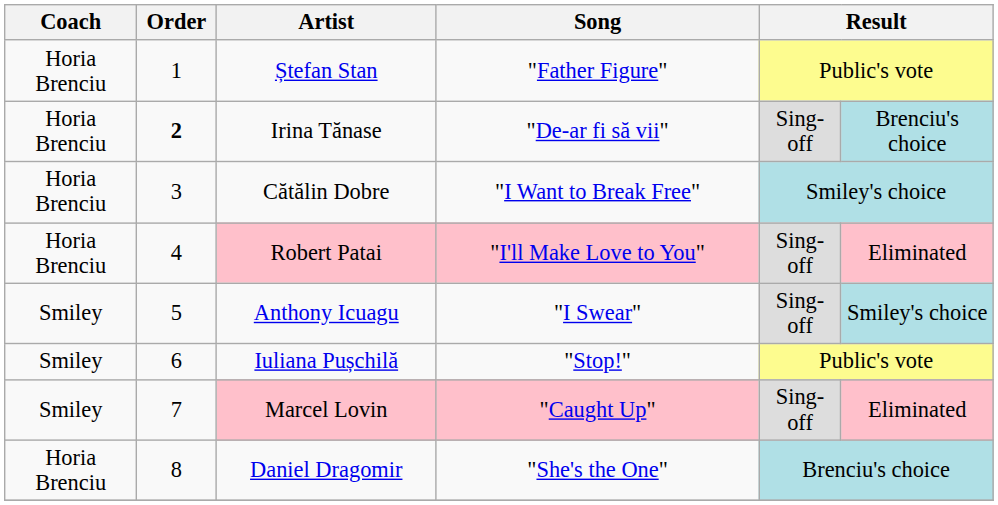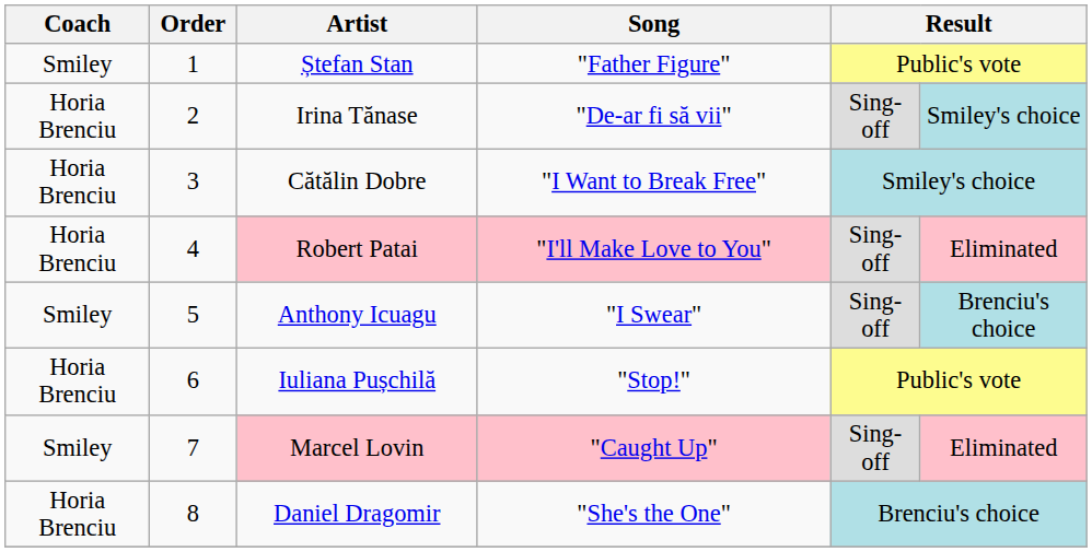Ștefan Stan | Coach: Horia Brenciu -> Smiley
Irina Tănase | Order: bold -> normal
Irina Tănase | column 6: Brenciu's choice -> Smiley's choice
Anthony Icuagu | column 6: Smiley's choice -> Brenciu's choice
Iuliana Pușchilă | Coach: Smiley -> Horia Brenciu
